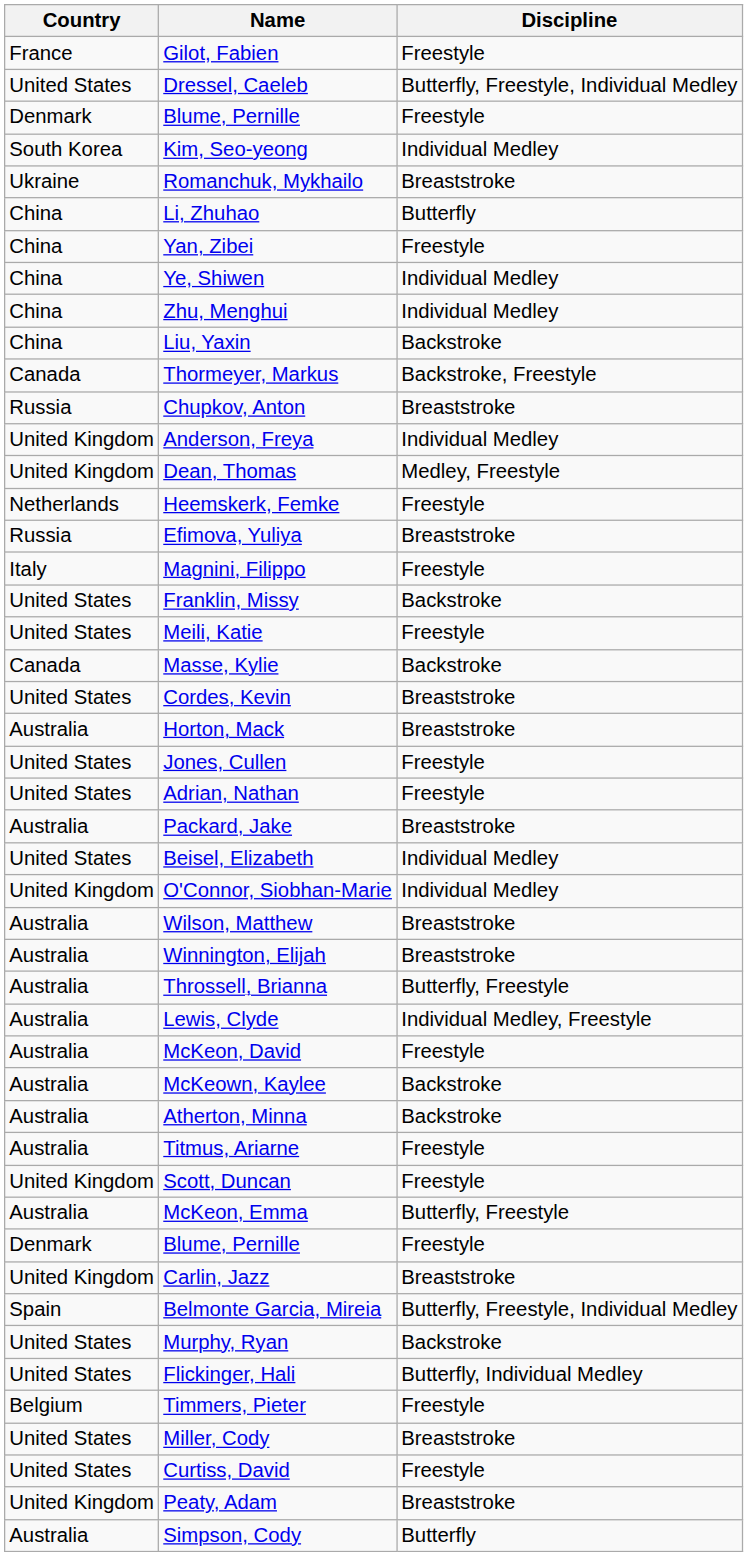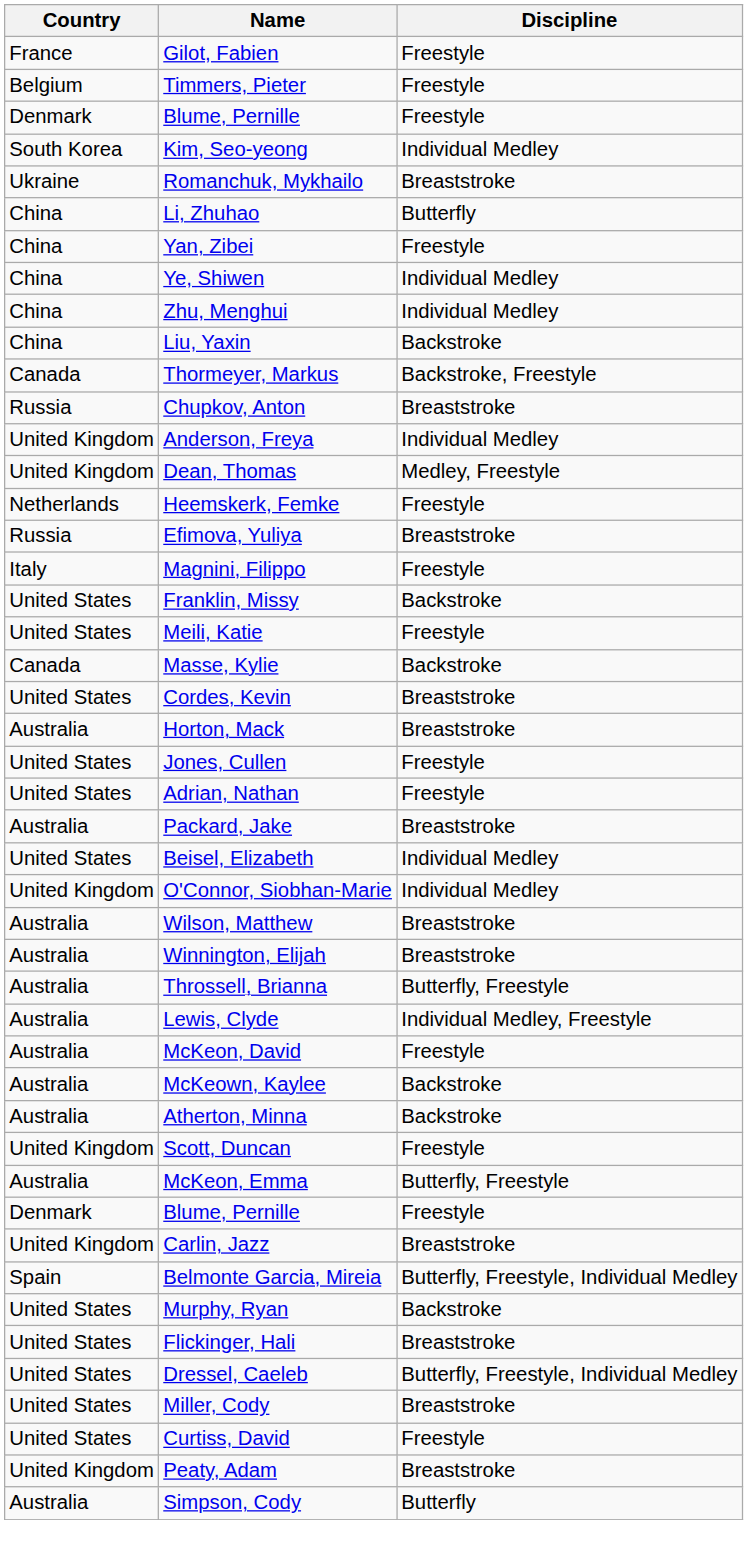rows swapped: Timmers, Pieter <-> Dressel, Caeleb
- row: Australia | Titmus, Ariarne | Freestyle
Flickinger, Hali | Discipline: Butterfly, Individual Medley -> Breaststroke
